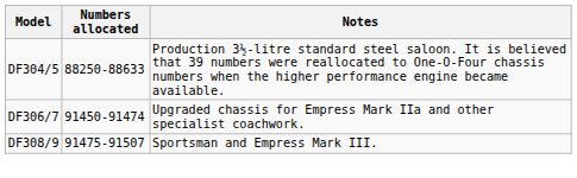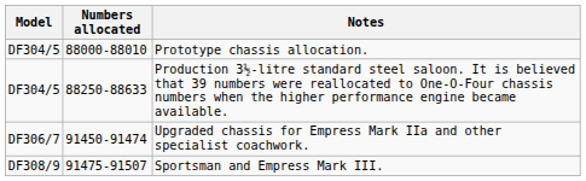+ row: DF304/5 | 88000-88010 | Prototype chassis allocation.
